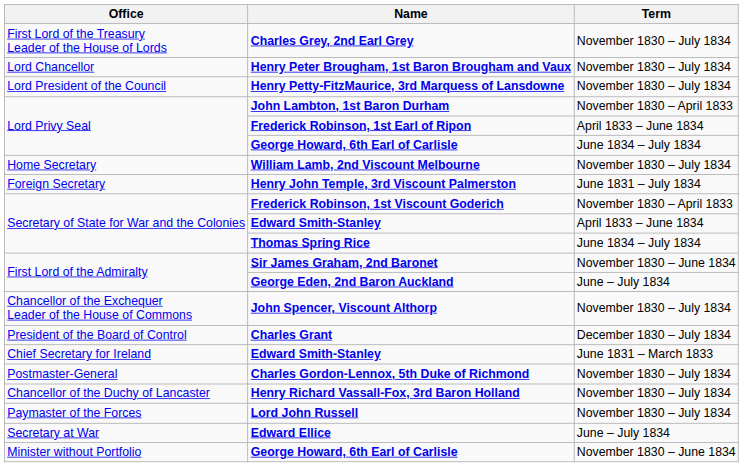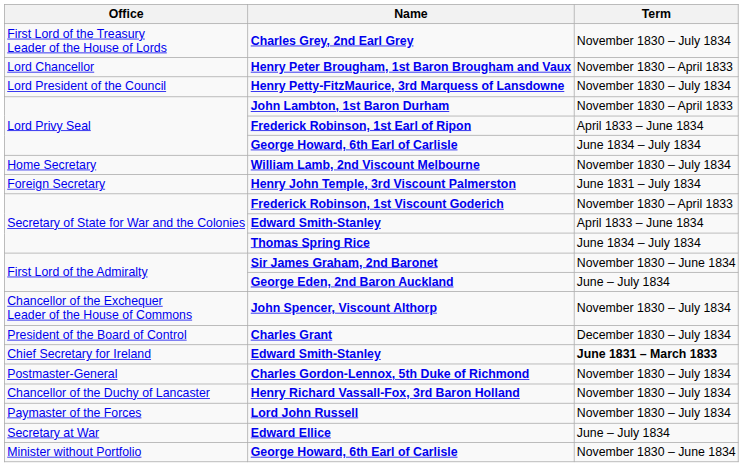Henry Peter Brougham, 1st Baron Brougham and Vaux | Term: November 1830 – July 1834 -> November 1830 – April 1833
Chief Secretary for Ireland / Edward Smith-Stanley | Term: normal -> bold
